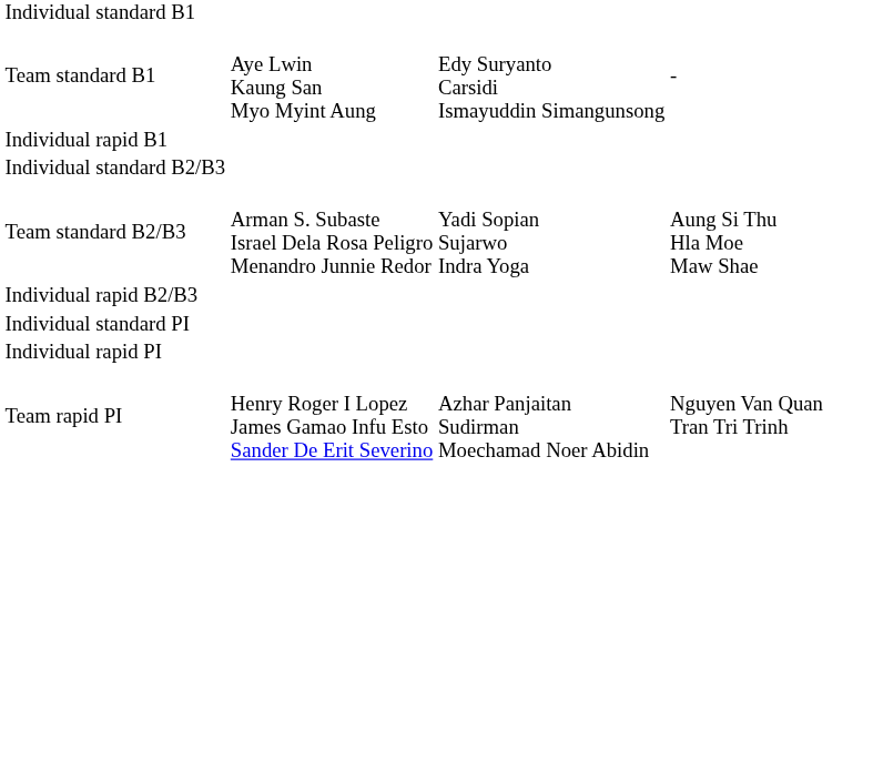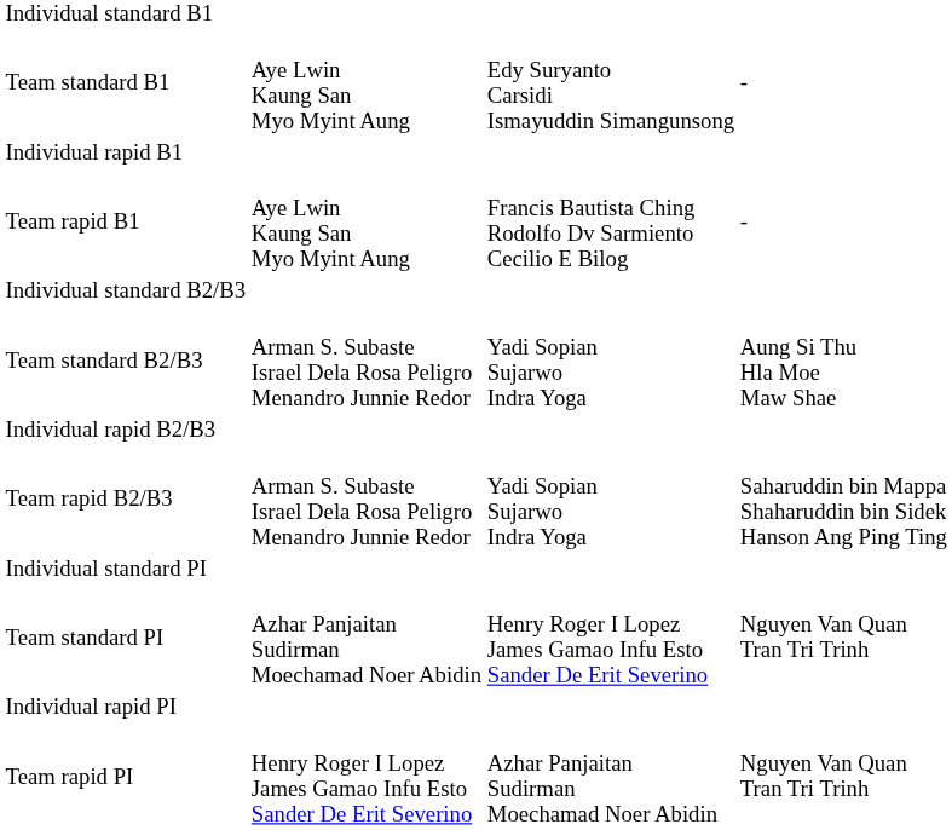+ row: Team rapid B1 | Aye Lwin Kaung San Myo Myint Aung | Francis Bautista Ching Rodolfo Dv Sarmiento Cecilio E Bilog | -
+ row: Team rapid B2/B3 | Arman S. Subaste Israel Dela Rosa Peligro Menandro Junnie Redor | Yadi Sopian Sujarwo Indra Yoga | Saharuddin bin Mappa Shaharuddin bin Sidek Hanson Ang Ping Ting
+ row: Team standard PI | Azhar Panjaitan Sudirman Moechamad Noer Abidin | Henry Roger I Lopez James Gamao Infu Esto Sander De Erit Severino | Nguyen Van Quan Tran Tri Trinh
